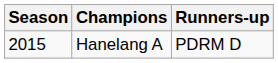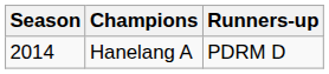Hanelang A | Season: 2015 -> 2014
